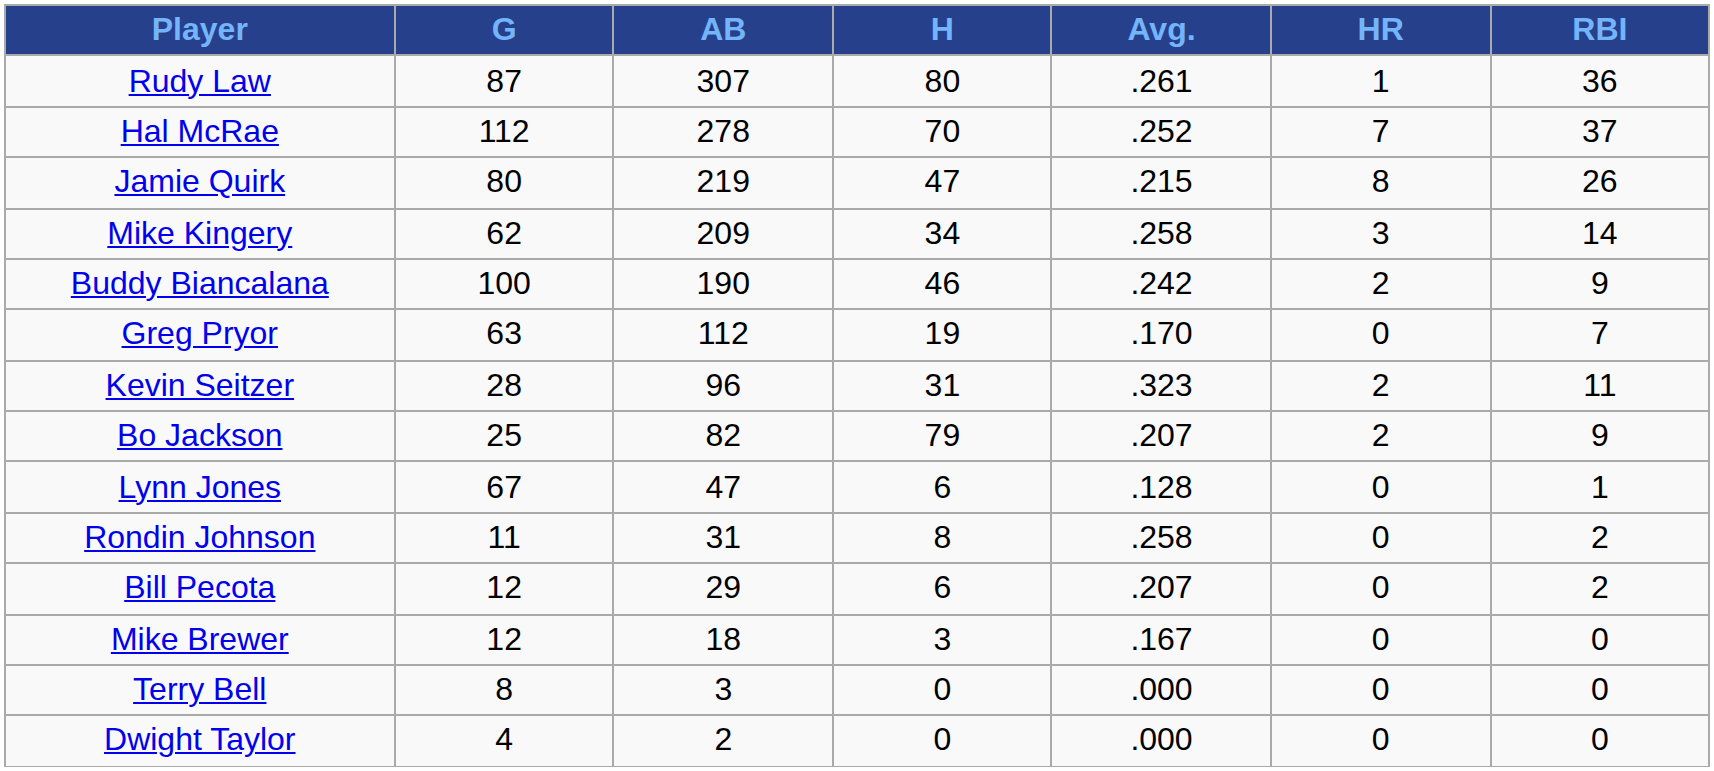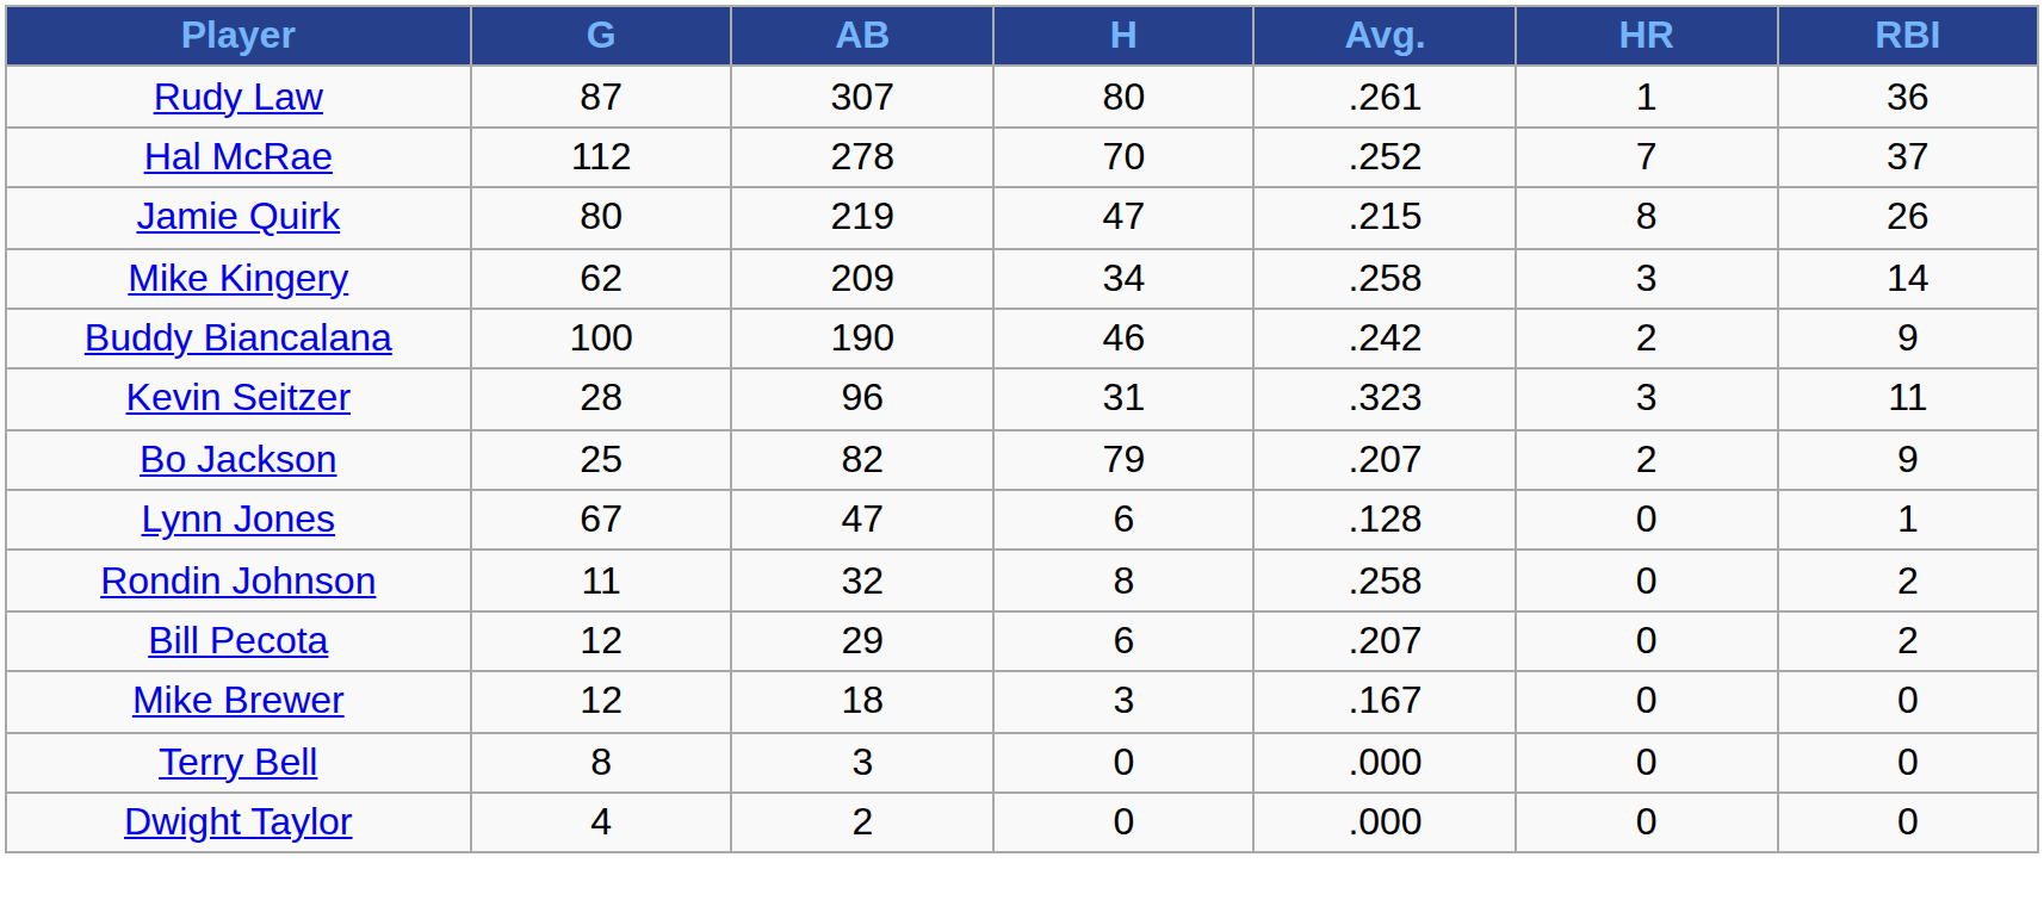- row: Greg Pryor | 63 | 112 | 19 | .170 | 0 | 7
Kevin Seitzer | HR: 2 -> 3
Rondin Johnson | AB: 31 -> 32
